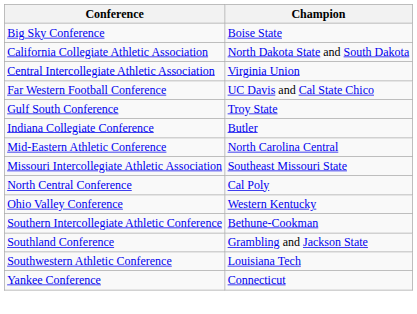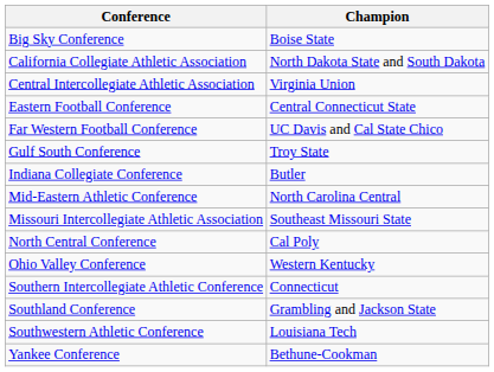+ row: Eastern Football Conference | Central Connecticut State
Southern Intercollegiate Athletic Conference | Champion: Bethune-Cookman -> Connecticut
Yankee Conference | Champion: Connecticut -> Bethune-Cookman
